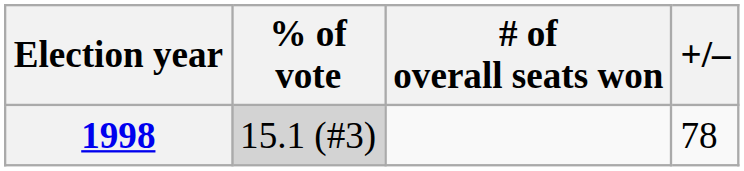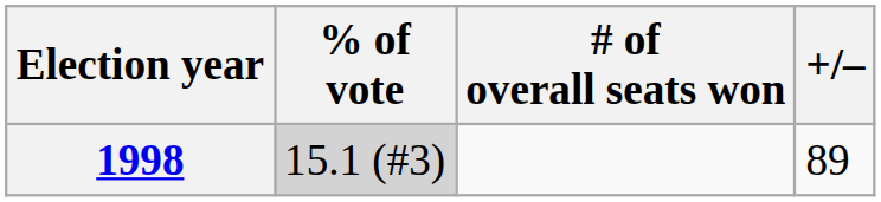1998 | +/–: 78 -> 89
